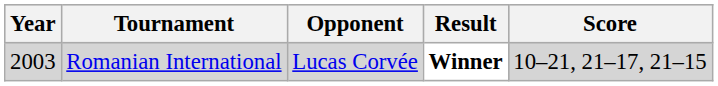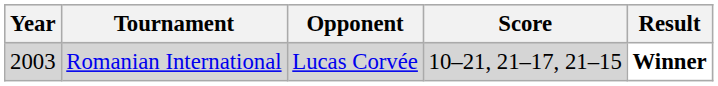columns swapped: Score <-> Result
